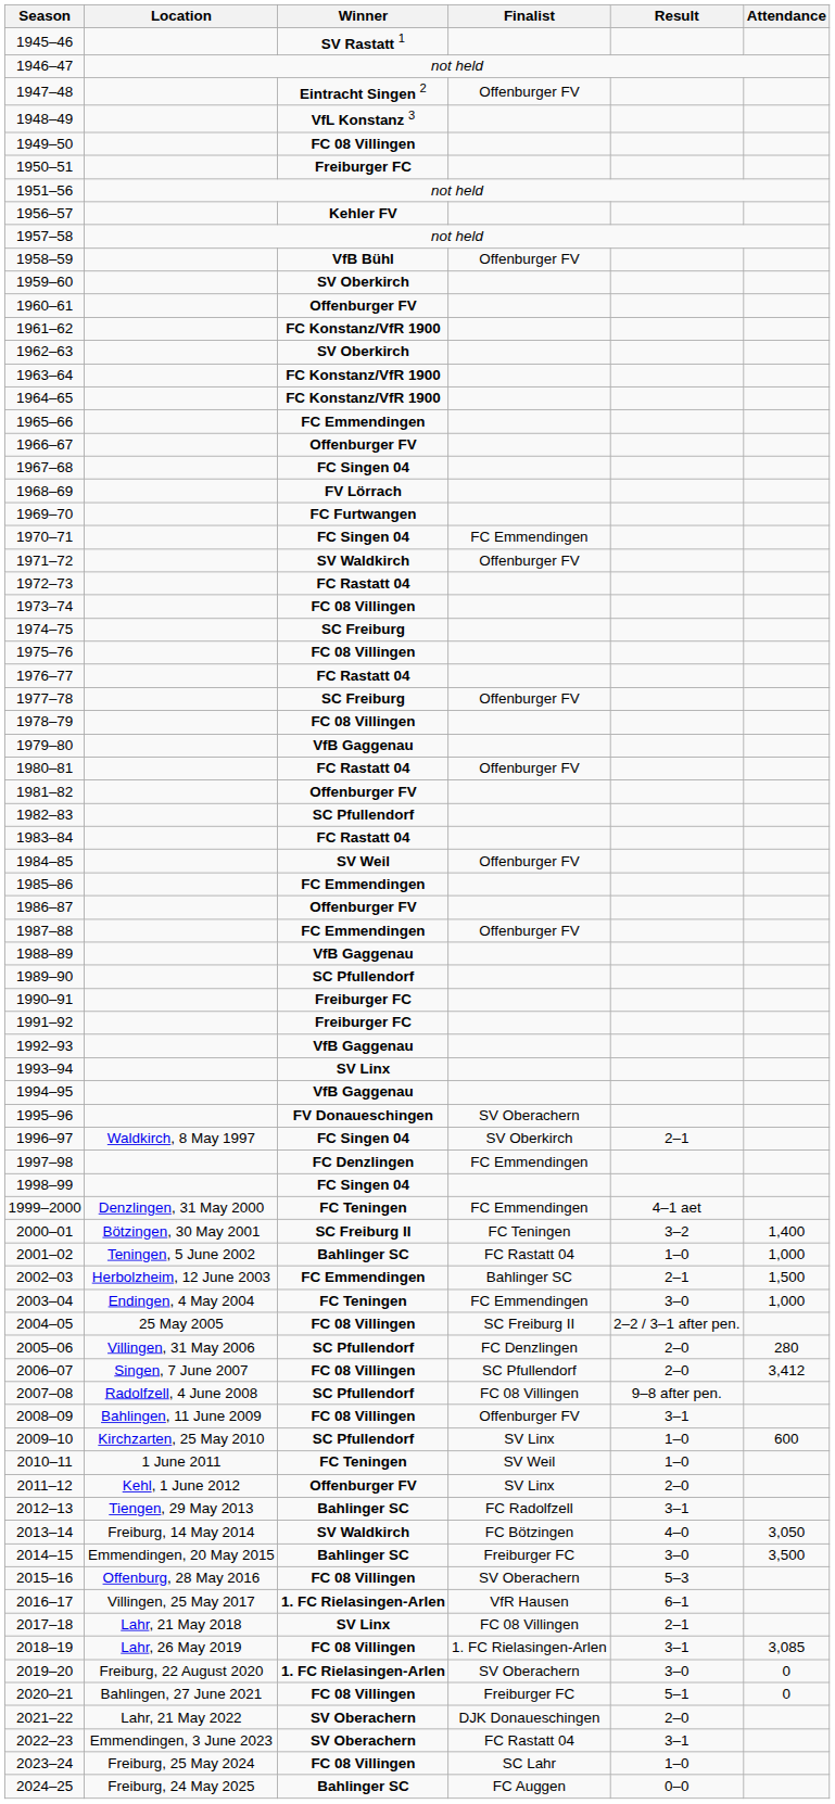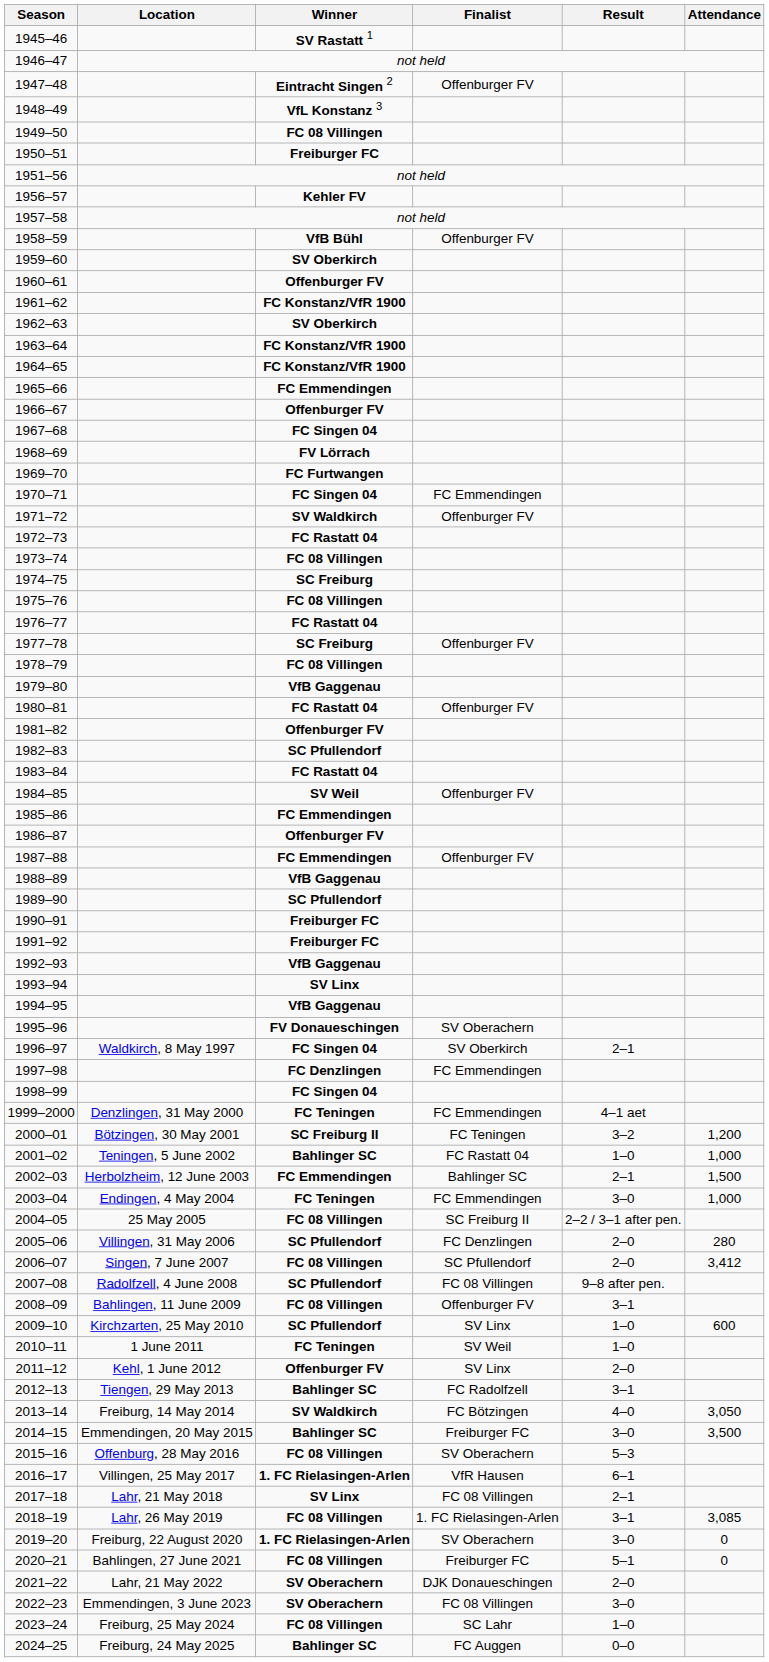2000–01 | Attendance: 1,400 -> 1,200
2022–23 | Finalist: FC Rastatt 04 -> FC 08 Villingen
2022–23 | Result: 3–1 -> 3–0
